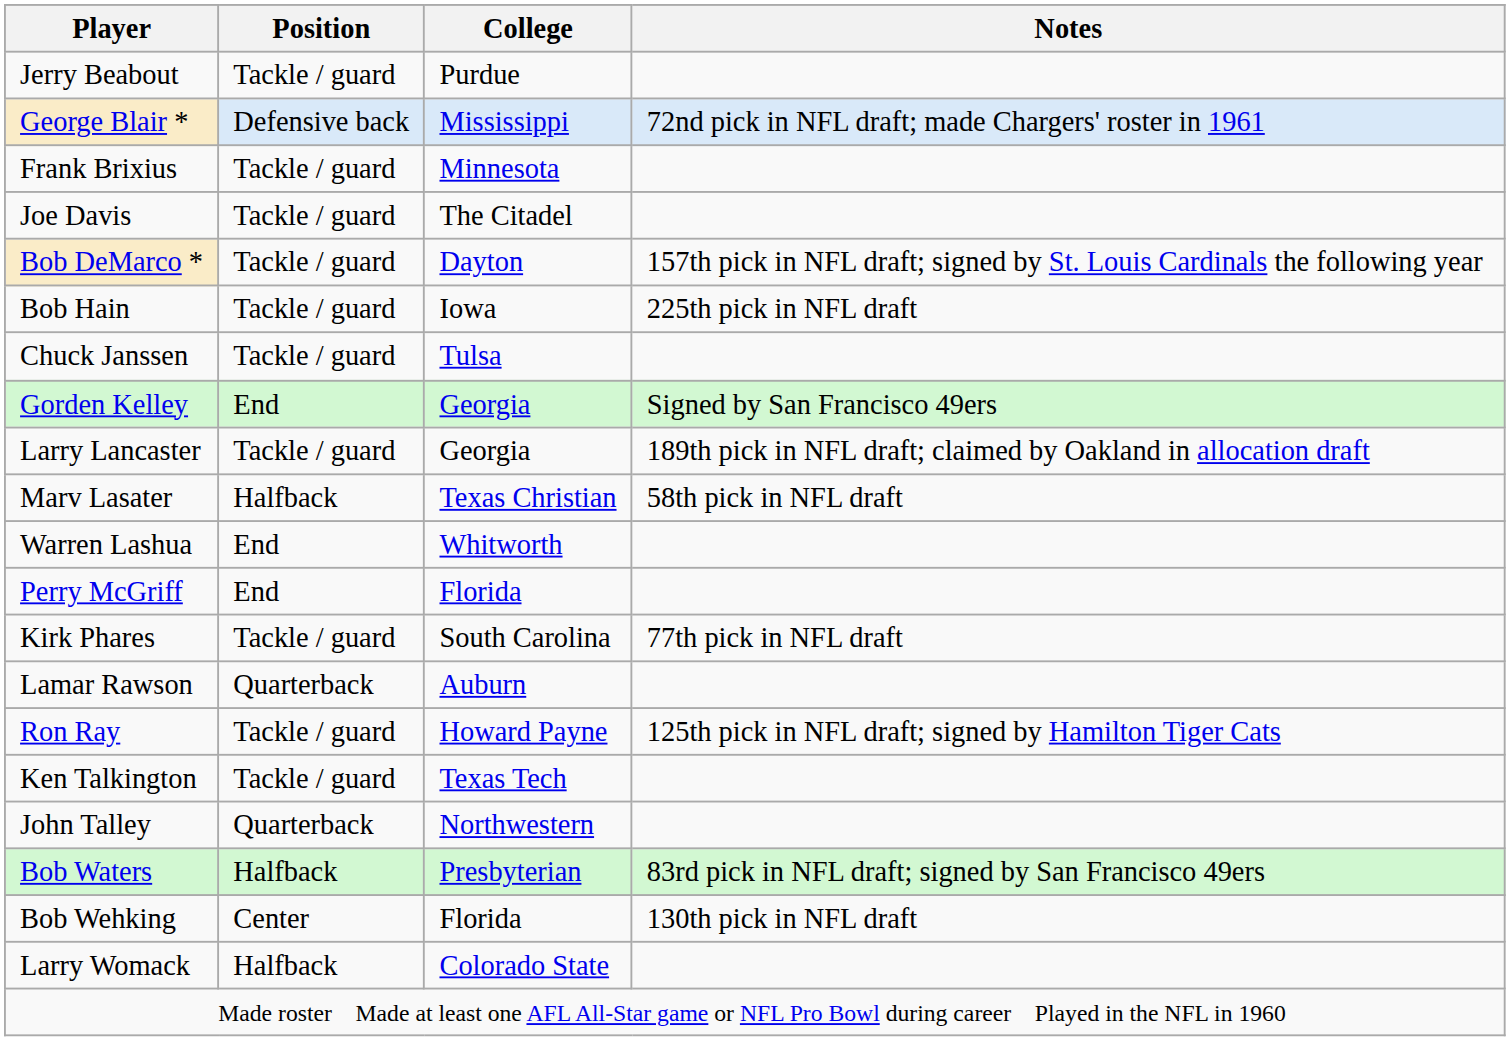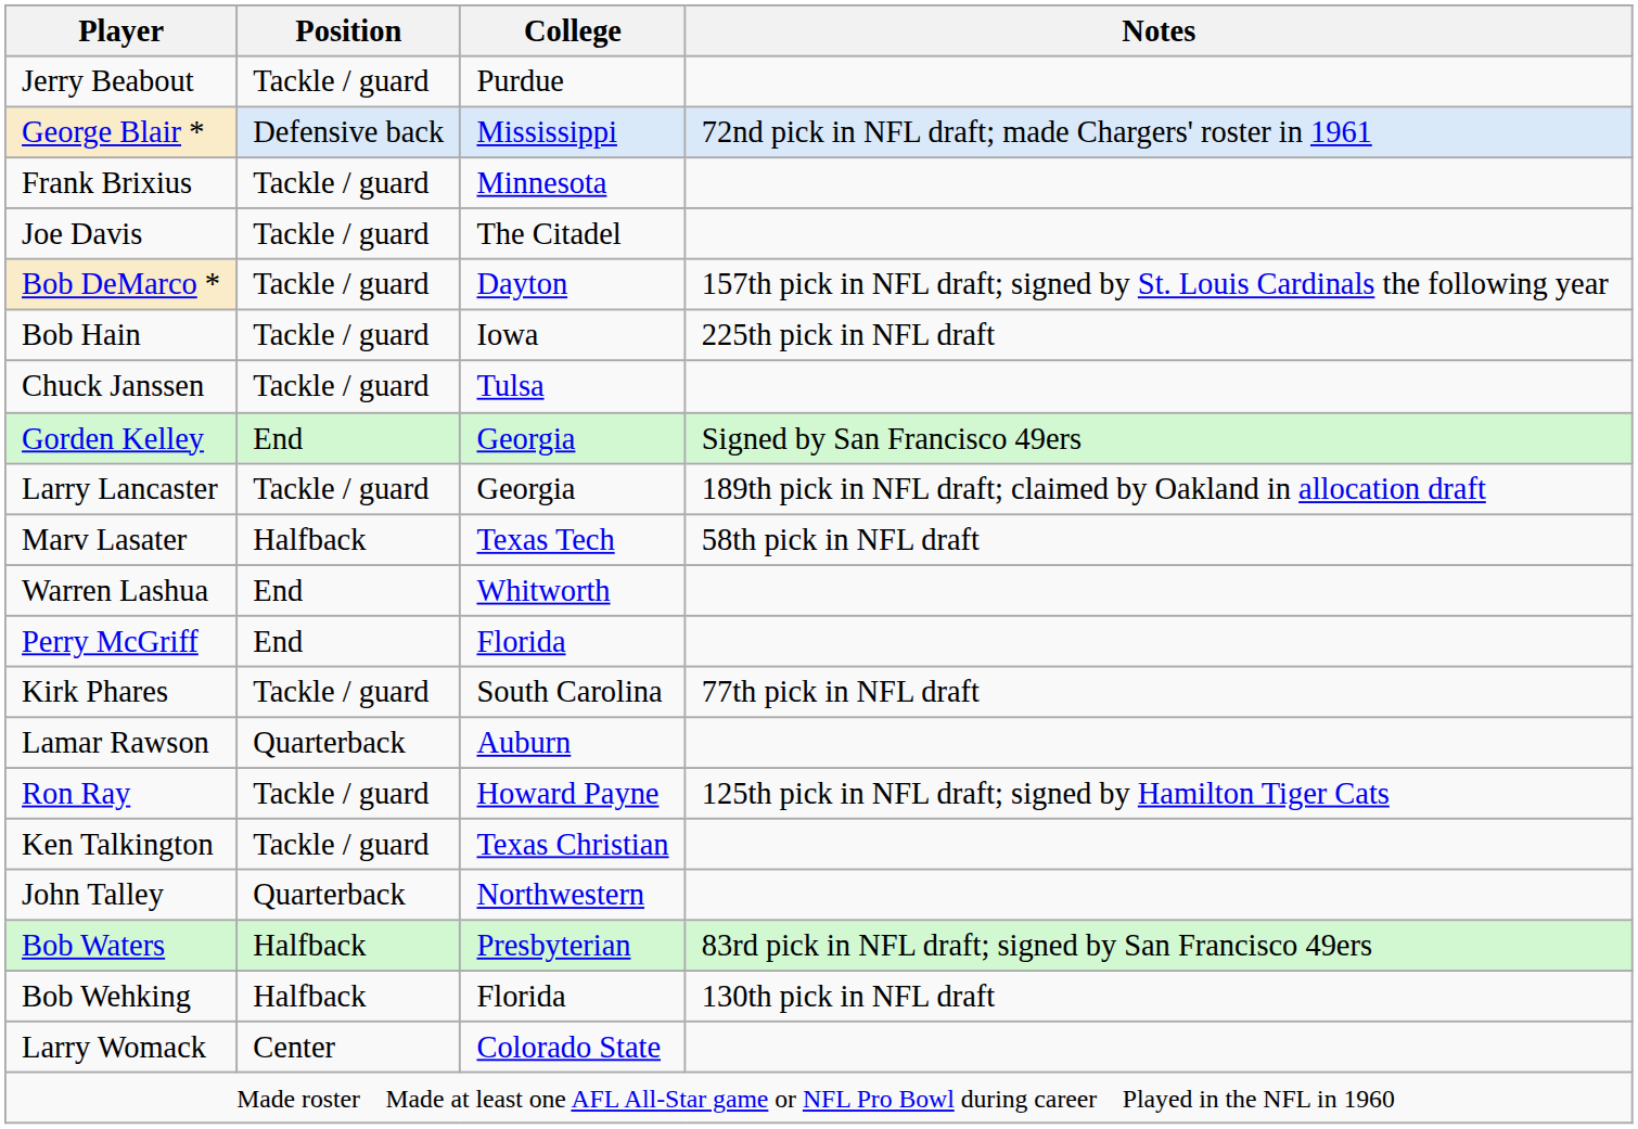Marv Lasater | College: Texas Christian -> Texas Tech
Ken Talkington | College: Texas Tech -> Texas Christian
Bob Wehking | Position: Center -> Halfback
Larry Womack | Position: Halfback -> Center
